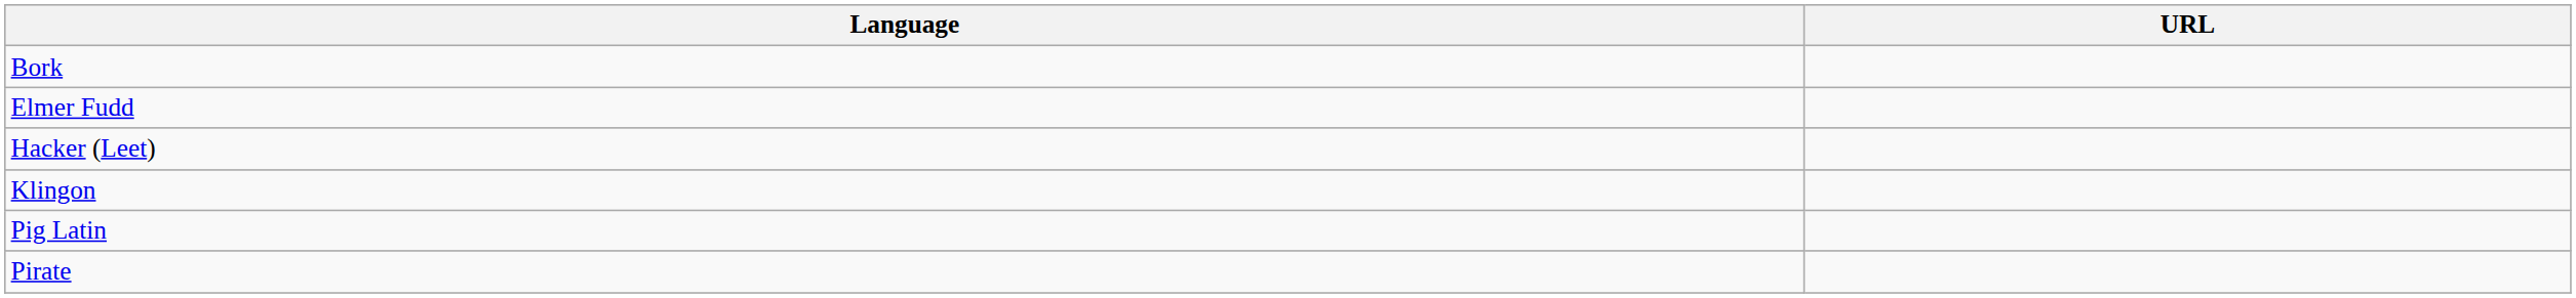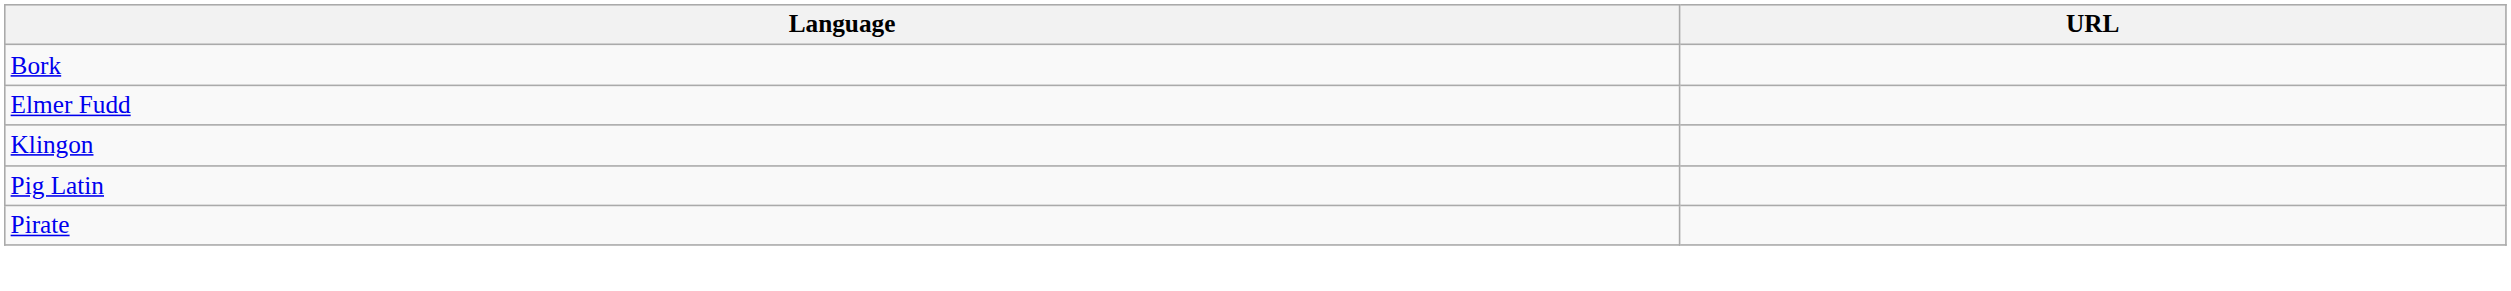- row: Hacker (Leet)
